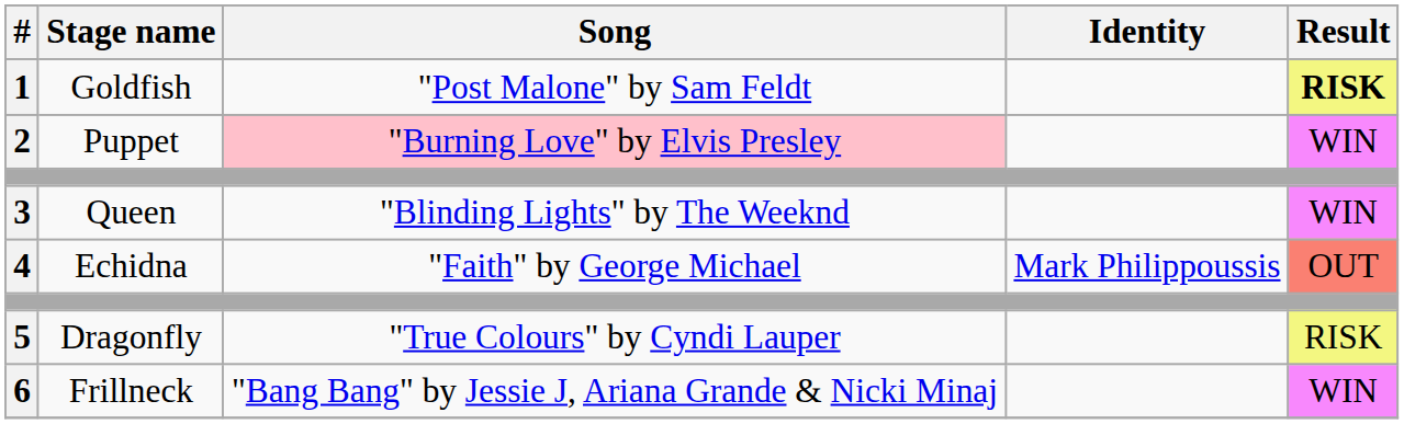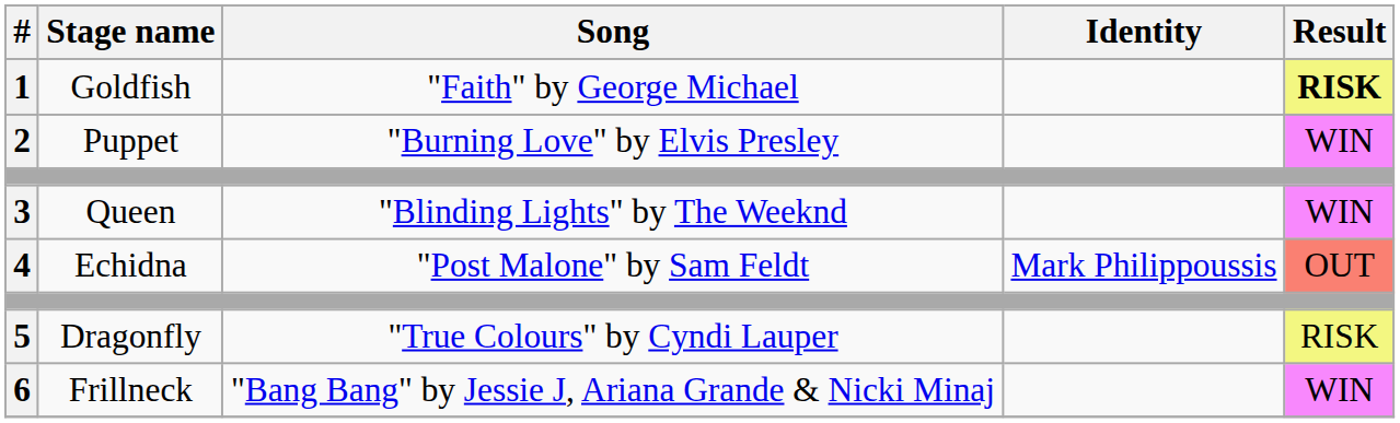1 | Song: "Post Malone" by Sam Feldt -> "Faith" by George Michael
2 | Song: pink background -> no background
4 | Song: "Faith" by George Michael -> "Post Malone" by Sam Feldt
